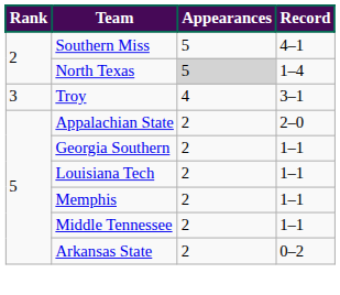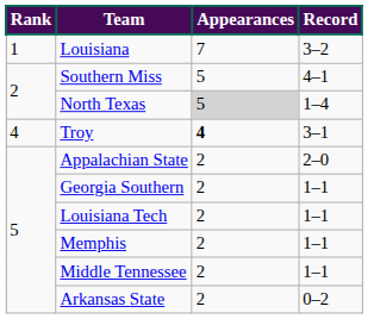+ row: 1 | Louisiana | 7 | 3–2
Troy | Rank: 3 -> 4
Troy | Appearances: normal -> bold
